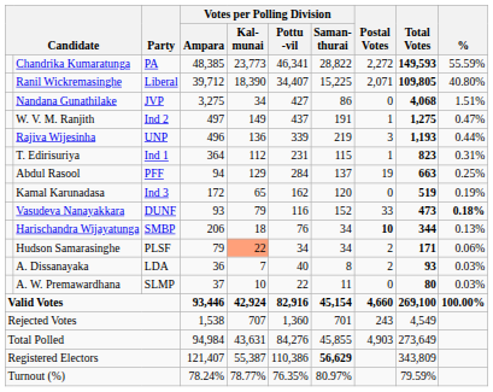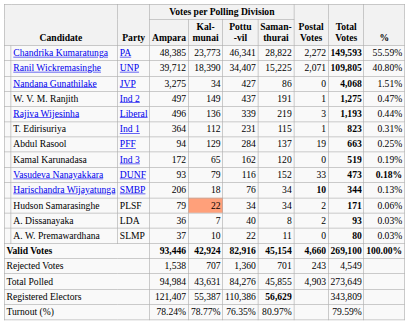Ranil Wickremasinghe | Party: Liberal -> UNP
Rajiva Wijesinha | Party: UNP -> Liberal
